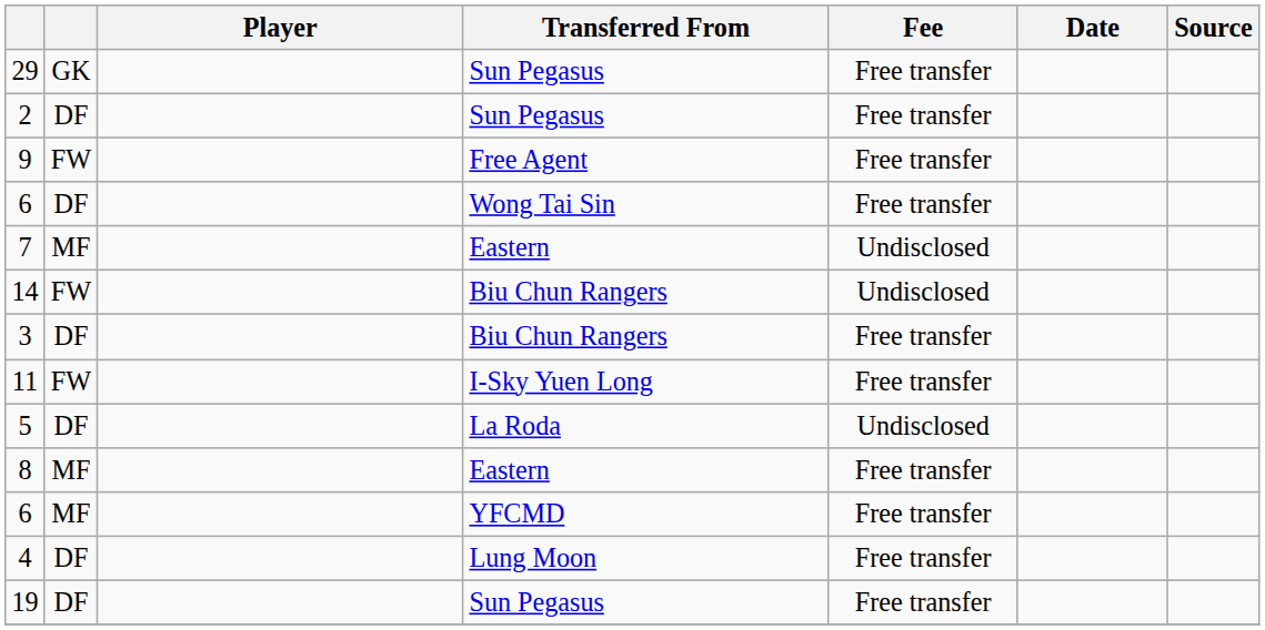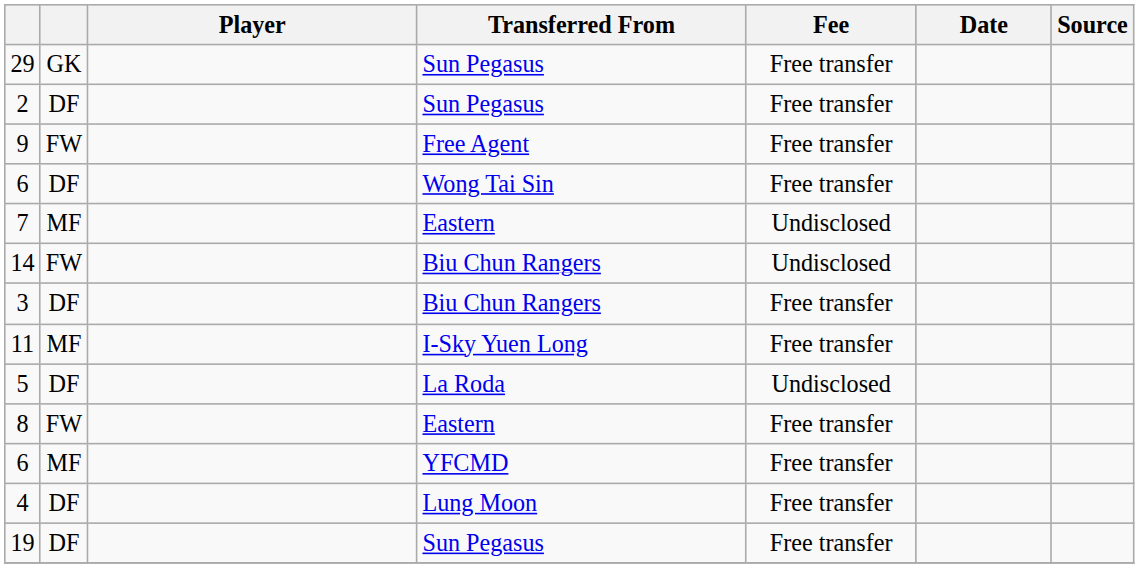11 | column 2: FW -> MF
8 | column 2: MF -> FW
